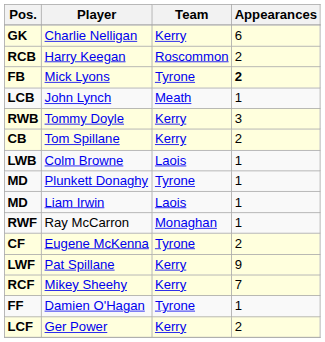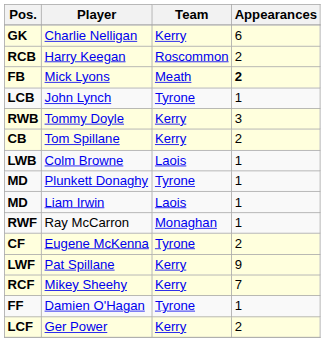Mick Lyons | Team: Tyrone -> Meath
John Lynch | Team: Meath -> Tyrone
